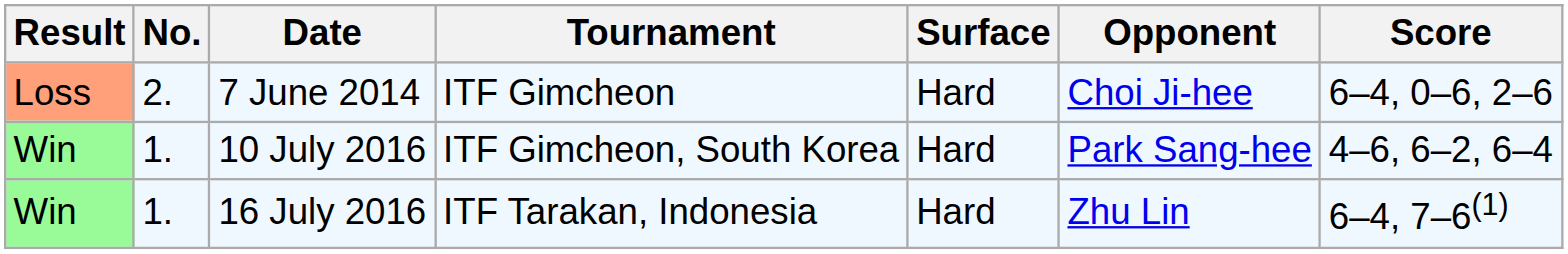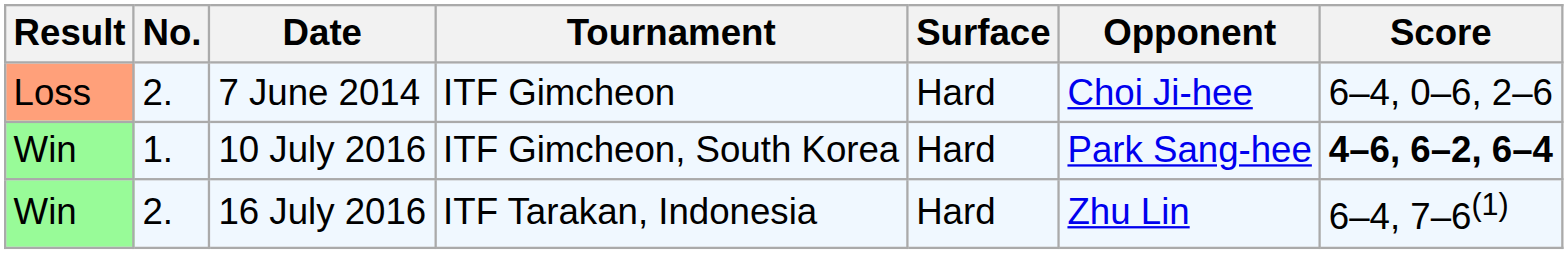10 July 2016 | Score: normal -> bold
16 July 2016 | No.: 1. -> 2.
